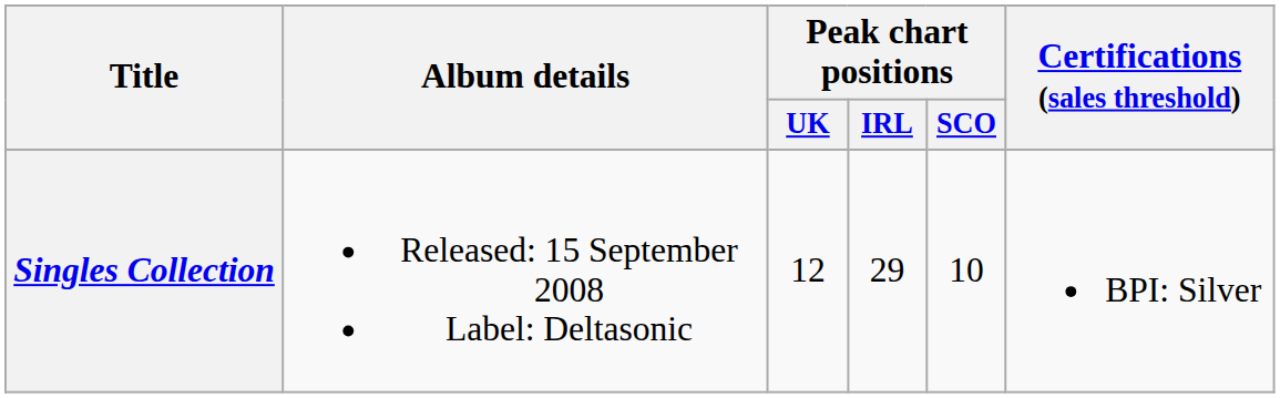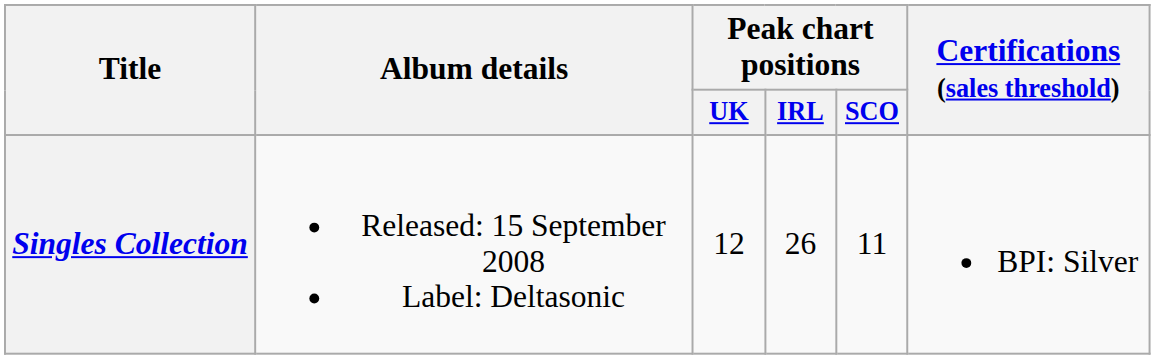Singles Collection | Peak chart positions / IRL: 29 -> 26
Singles Collection | Peak chart positions / SCO: 10 -> 11
